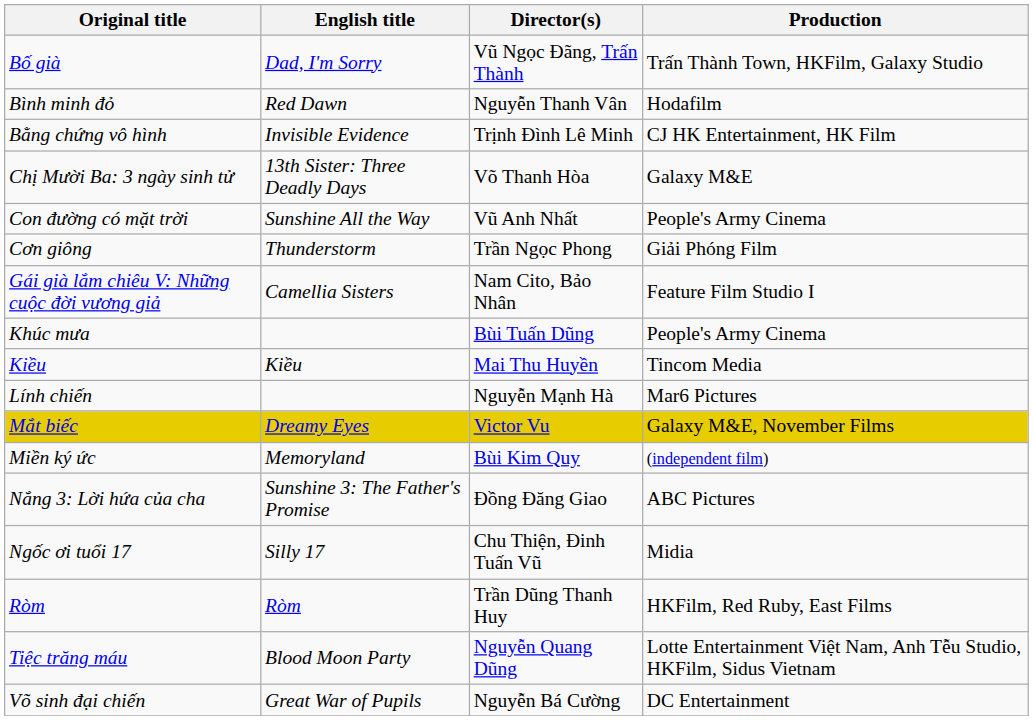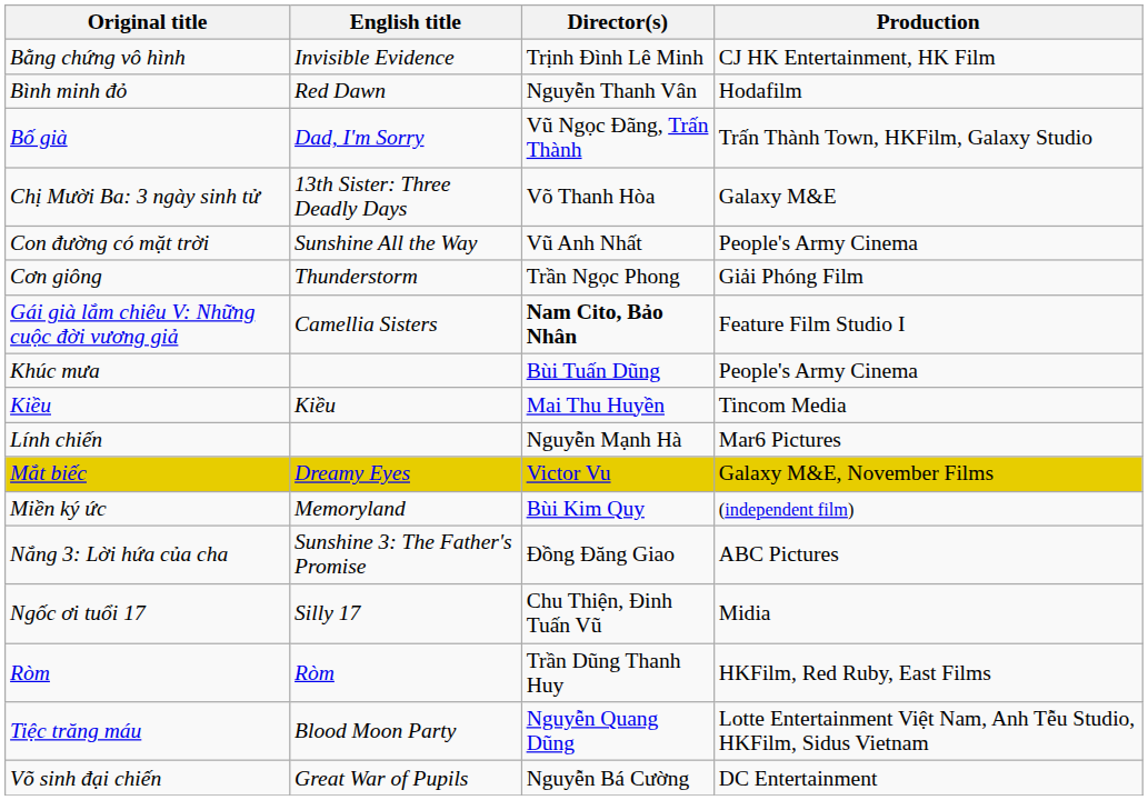rows swapped: Bằng chứng vô hình <-> Bố già
Gái già lắm chiêu V: Những cuộc đời vương giả | Director(s): normal -> bold
